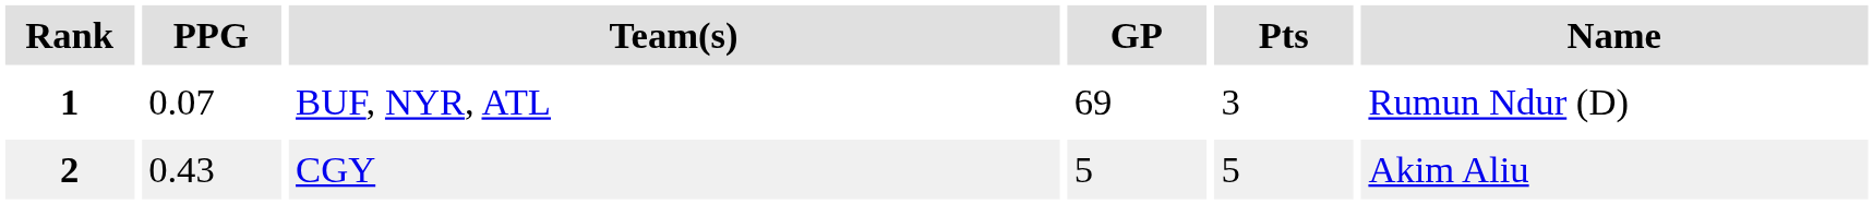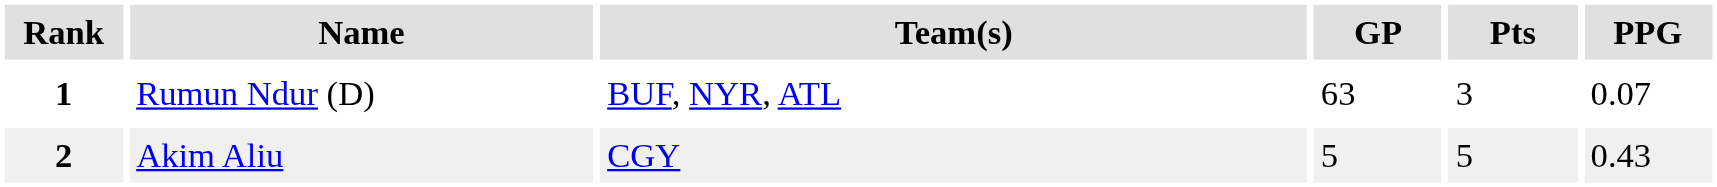columns swapped: Name <-> PPG
1 | GP: 69 -> 63
